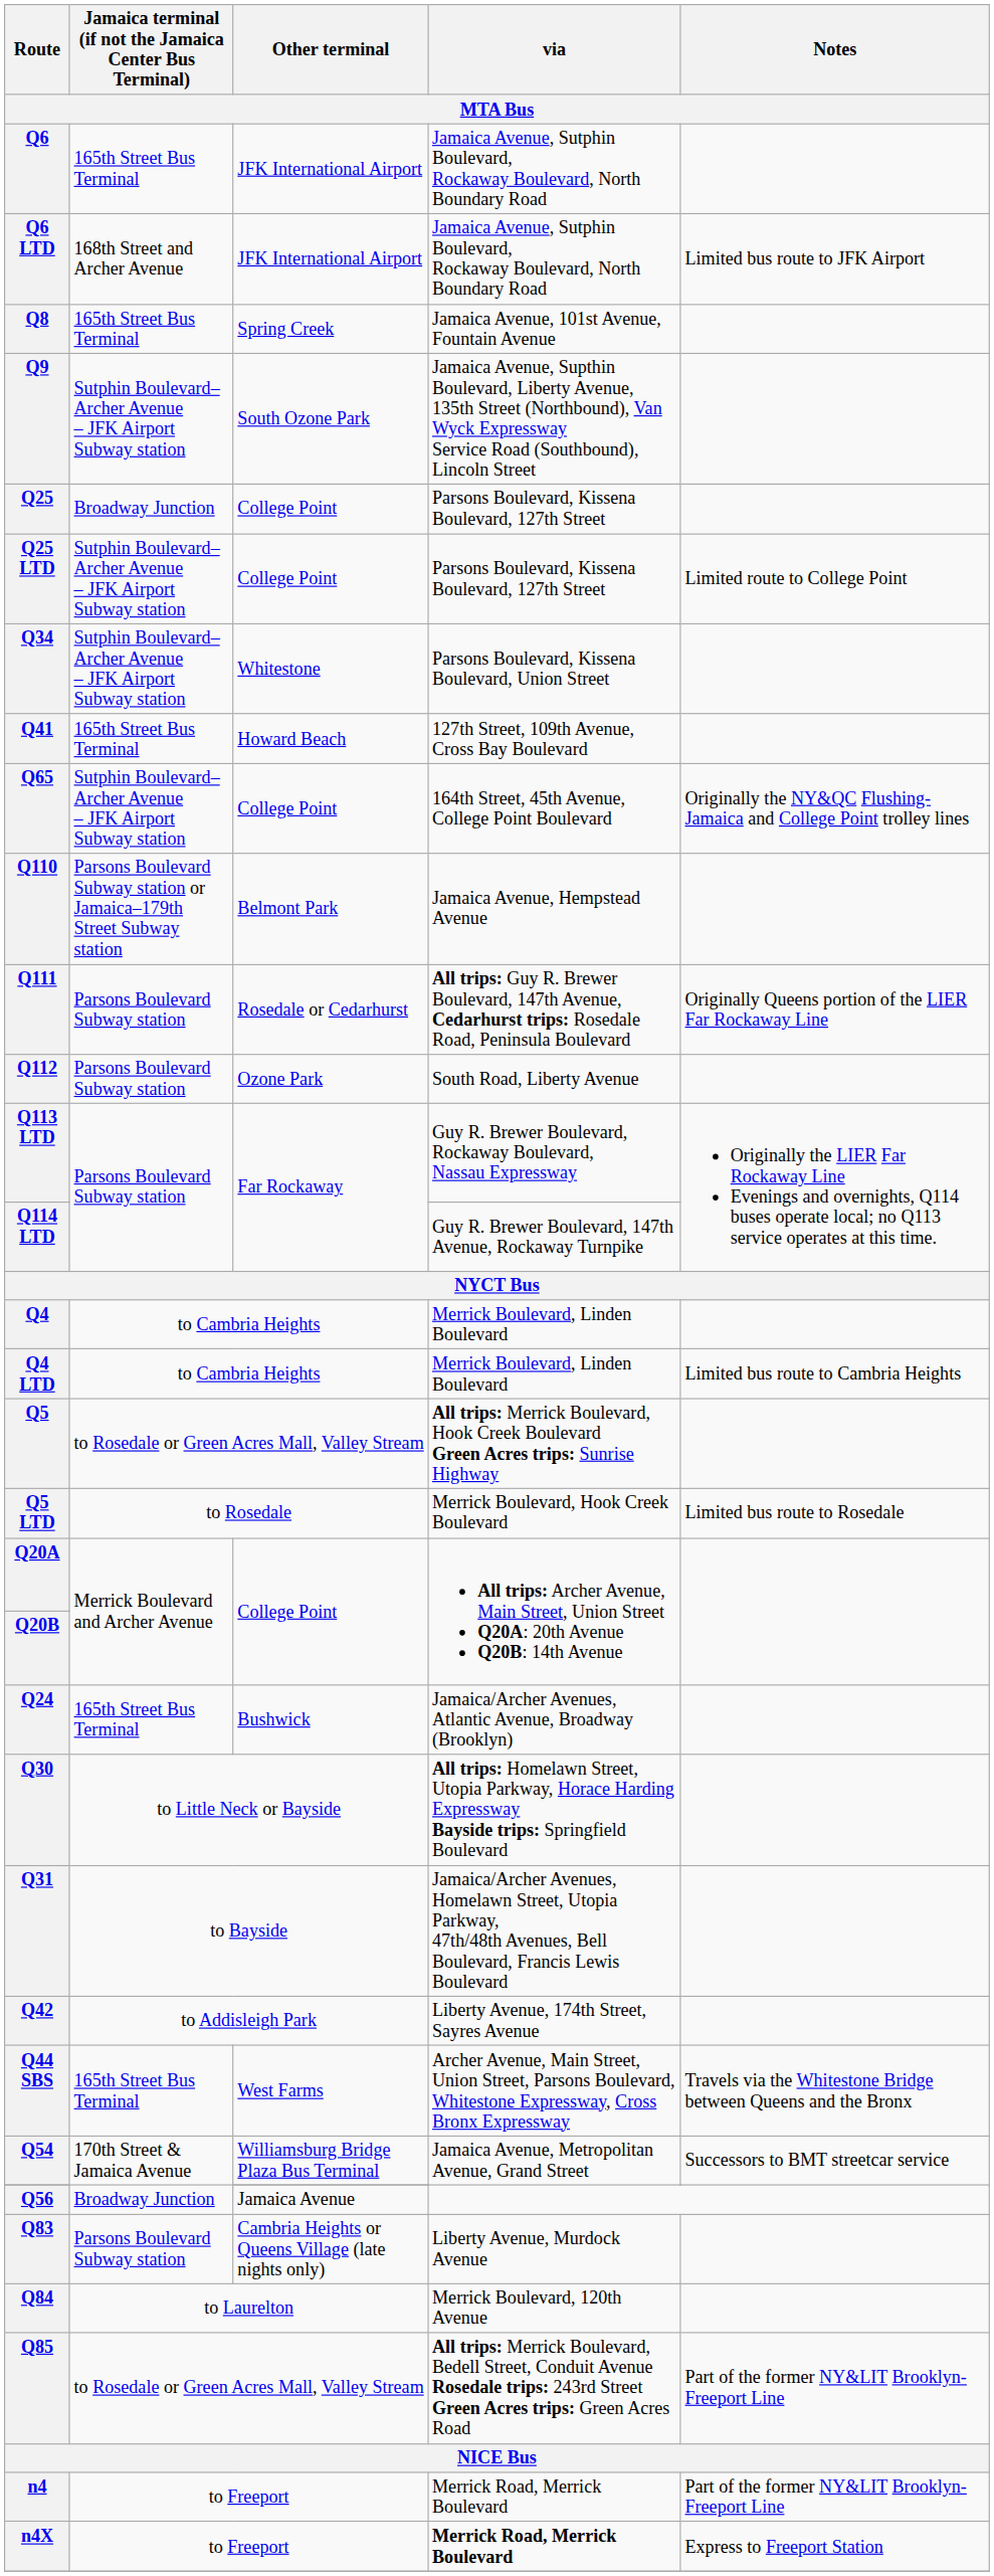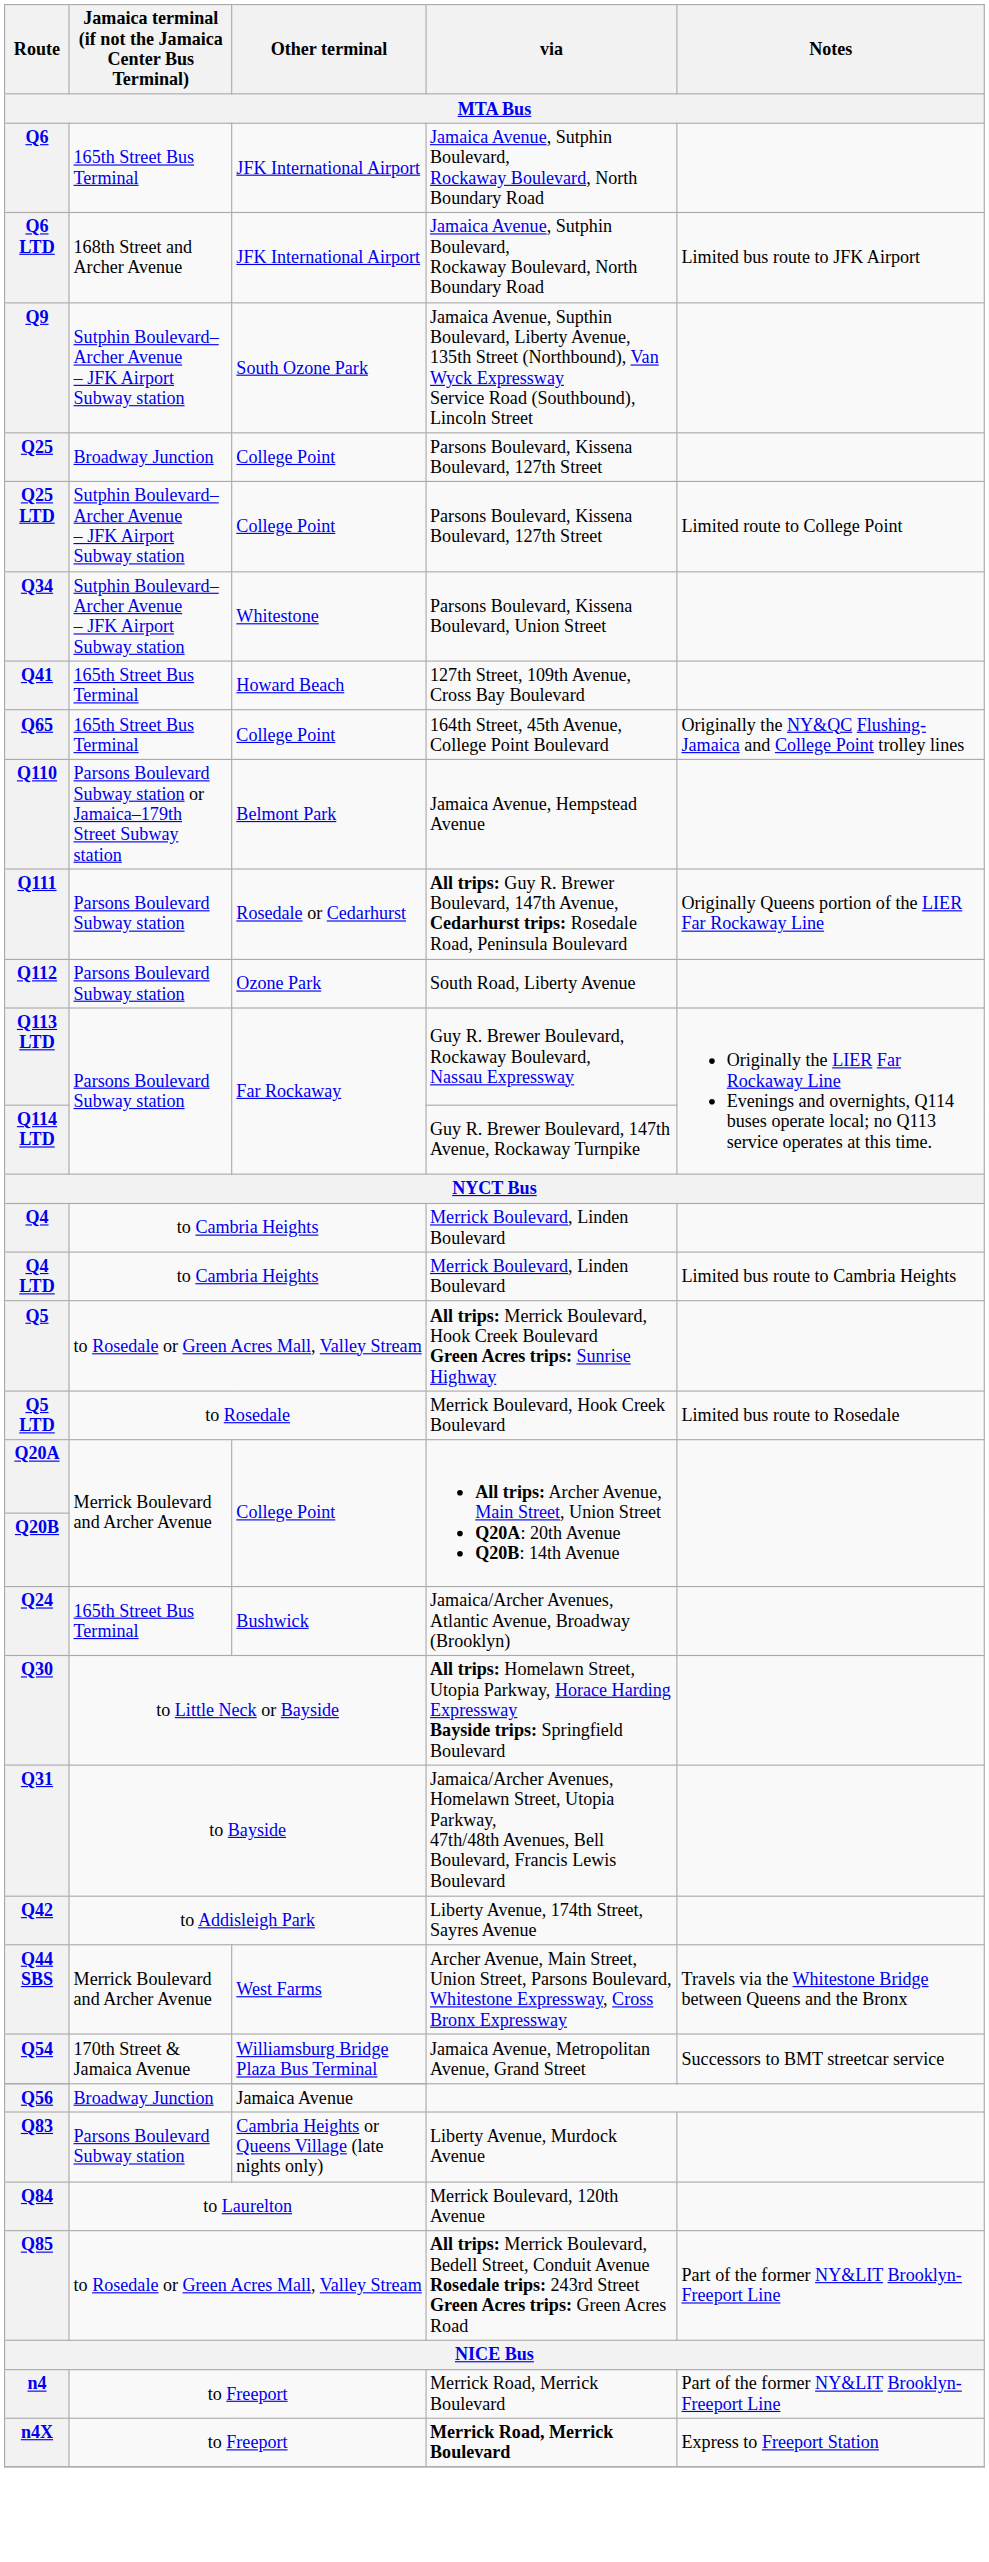- row: Q8 | 165th Street Bus Terminal | Spring Creek | Jamaica Avenue, 101st Avenue, Fountain Avenue
Q65 | Jamaica terminal (if not the Jamaica Center Bus Terminal): Sutphin Boulevard–Archer Avenue – JFK Airport Subway station -> 165th Street Bus Terminal
Q44 SBS | Jamaica terminal (if not the Jamaica Center Bus Terminal): 165th Street Bus Terminal -> Merrick Boulevard and Archer Avenue
